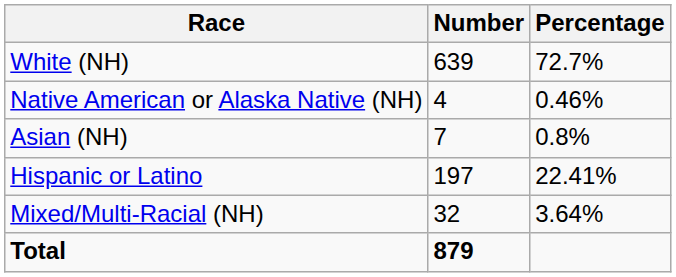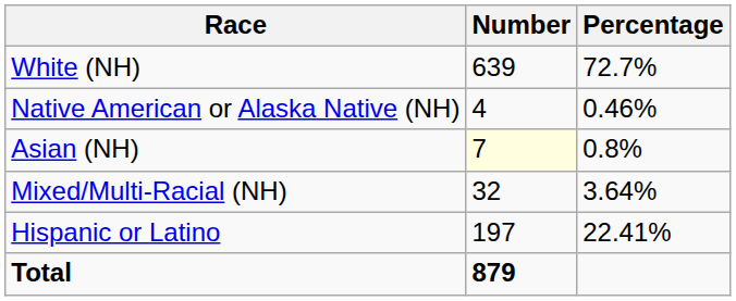Asian (NH) | Number: no background -> lightyellow background
rows swapped: Mixed/Multi-Racial (NH) <-> Hispanic or Latino
